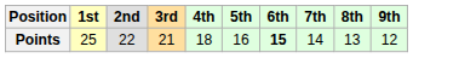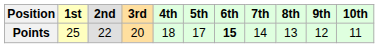+ column: 10th | 11
Points | 3rd: 21 -> 20
Points | 5th: 16 -> 17
